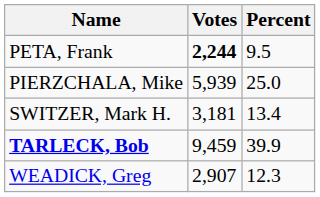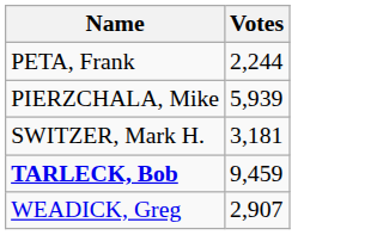- column: Percent | 9.5 | 25.0 | 13.4 | 39.9 | 12.3
PETA, Frank | Votes: bold -> normal
